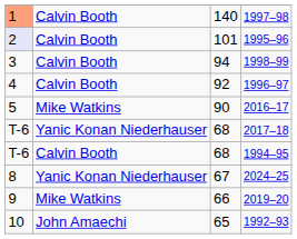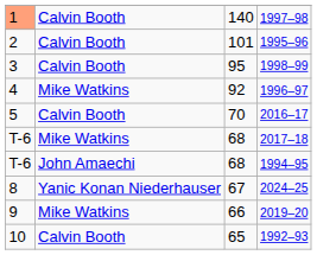1995–96 | column 1: lavender background -> no background
1998–99 | column 3: 94 -> 95
1996–97 | column 2: Calvin Booth -> Mike Watkins
2016–17 | column 2: Mike Watkins -> Calvin Booth
2016–17 | column 3: 90 -> 70
2017–18 | column 2: Yanic Konan Niederhauser -> Mike Watkins
1994–95 | column 2: Calvin Booth -> John Amaechi
1992–93 | column 2: John Amaechi -> Calvin Booth
